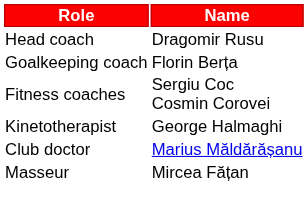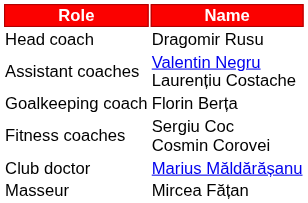+ row: Assistant coaches | Valentin Negru Laurențiu Costache
- row: Kinetotherapist | George Halmaghi
